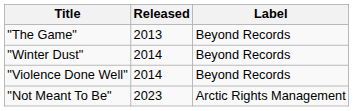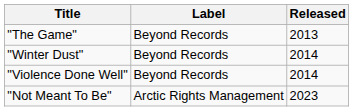columns swapped: Released <-> Label
